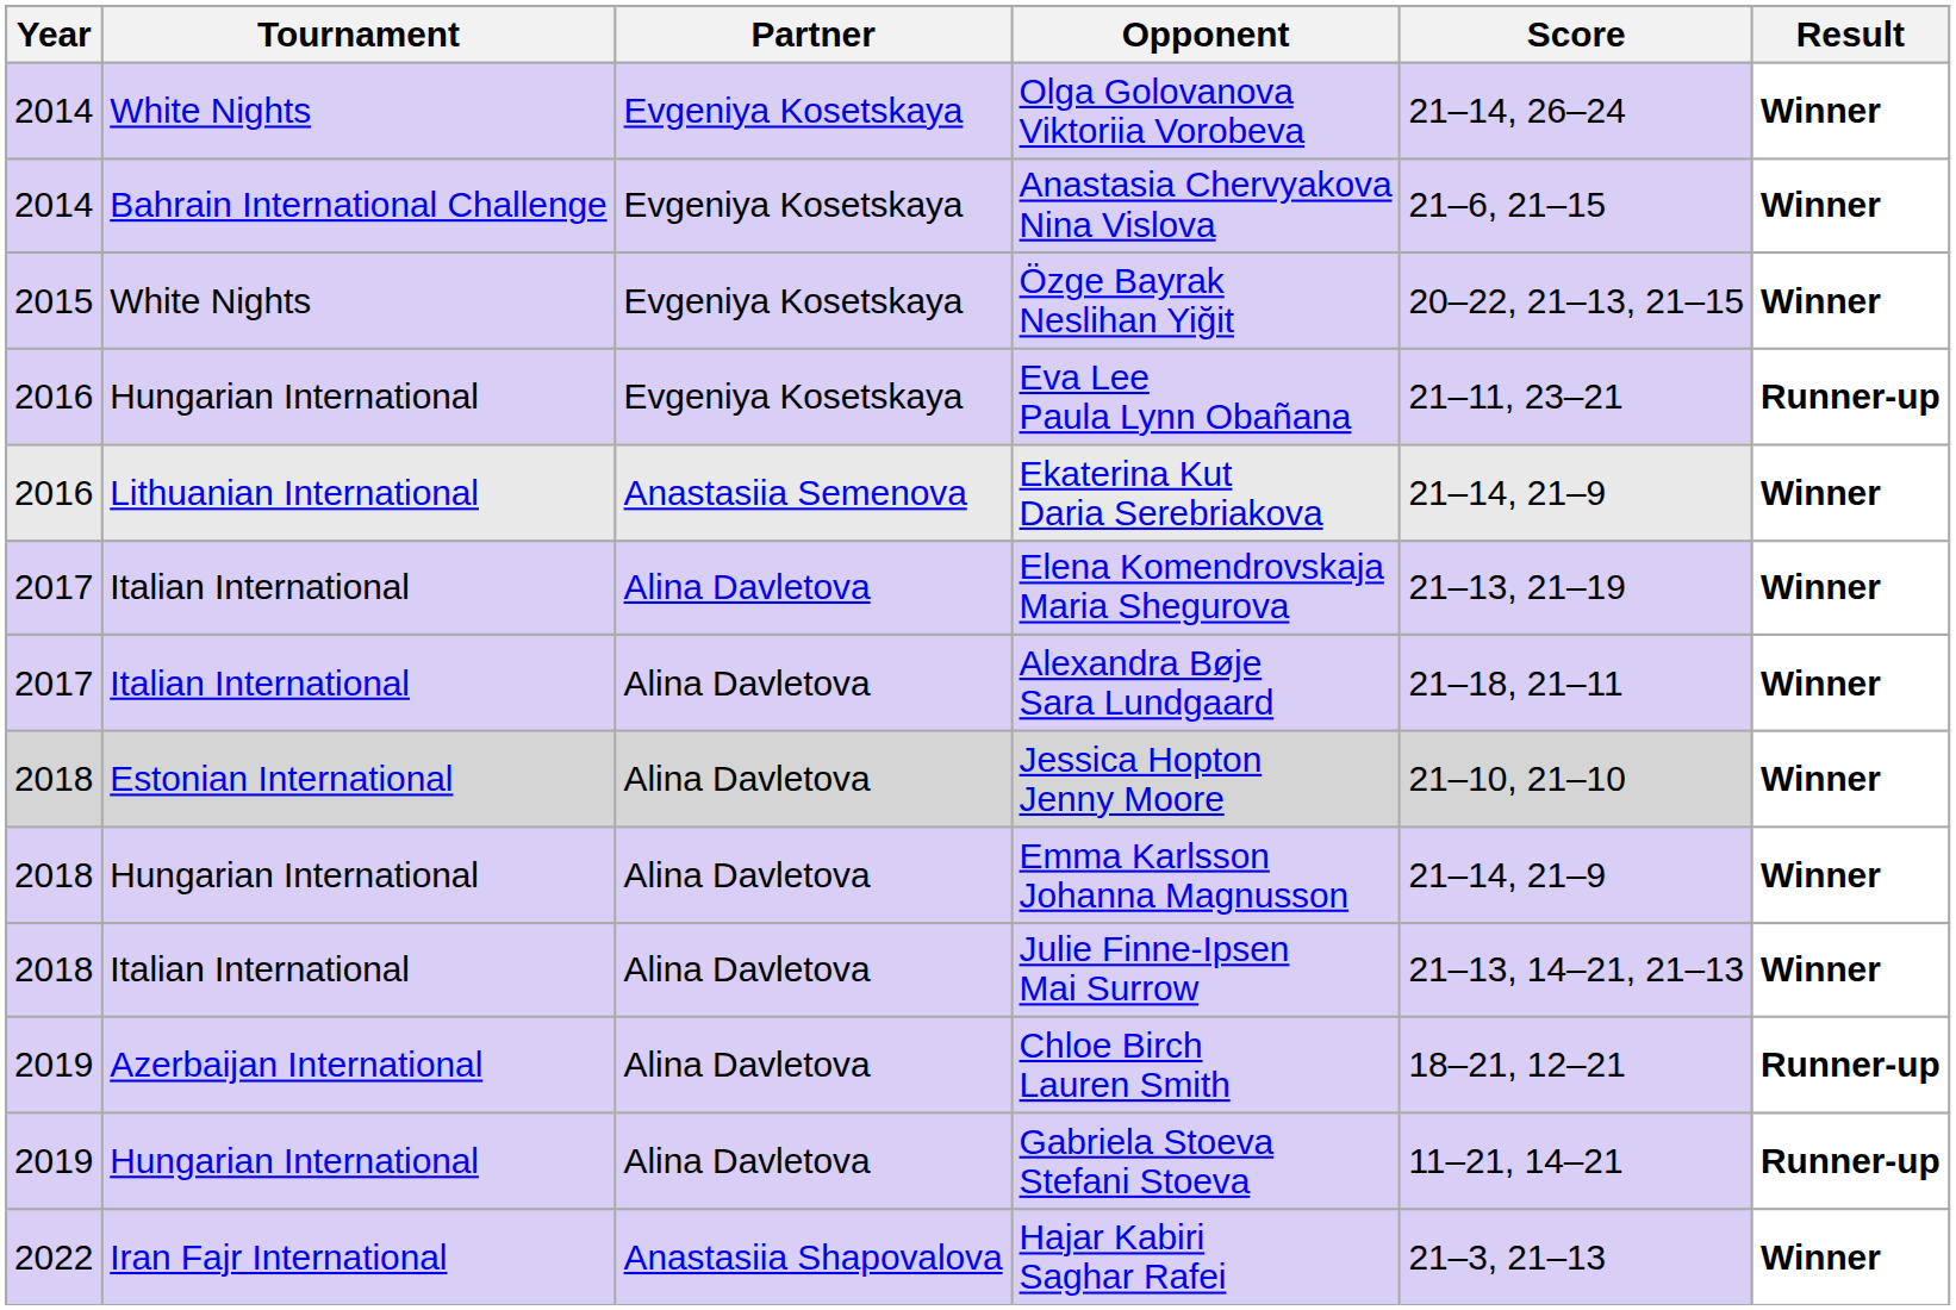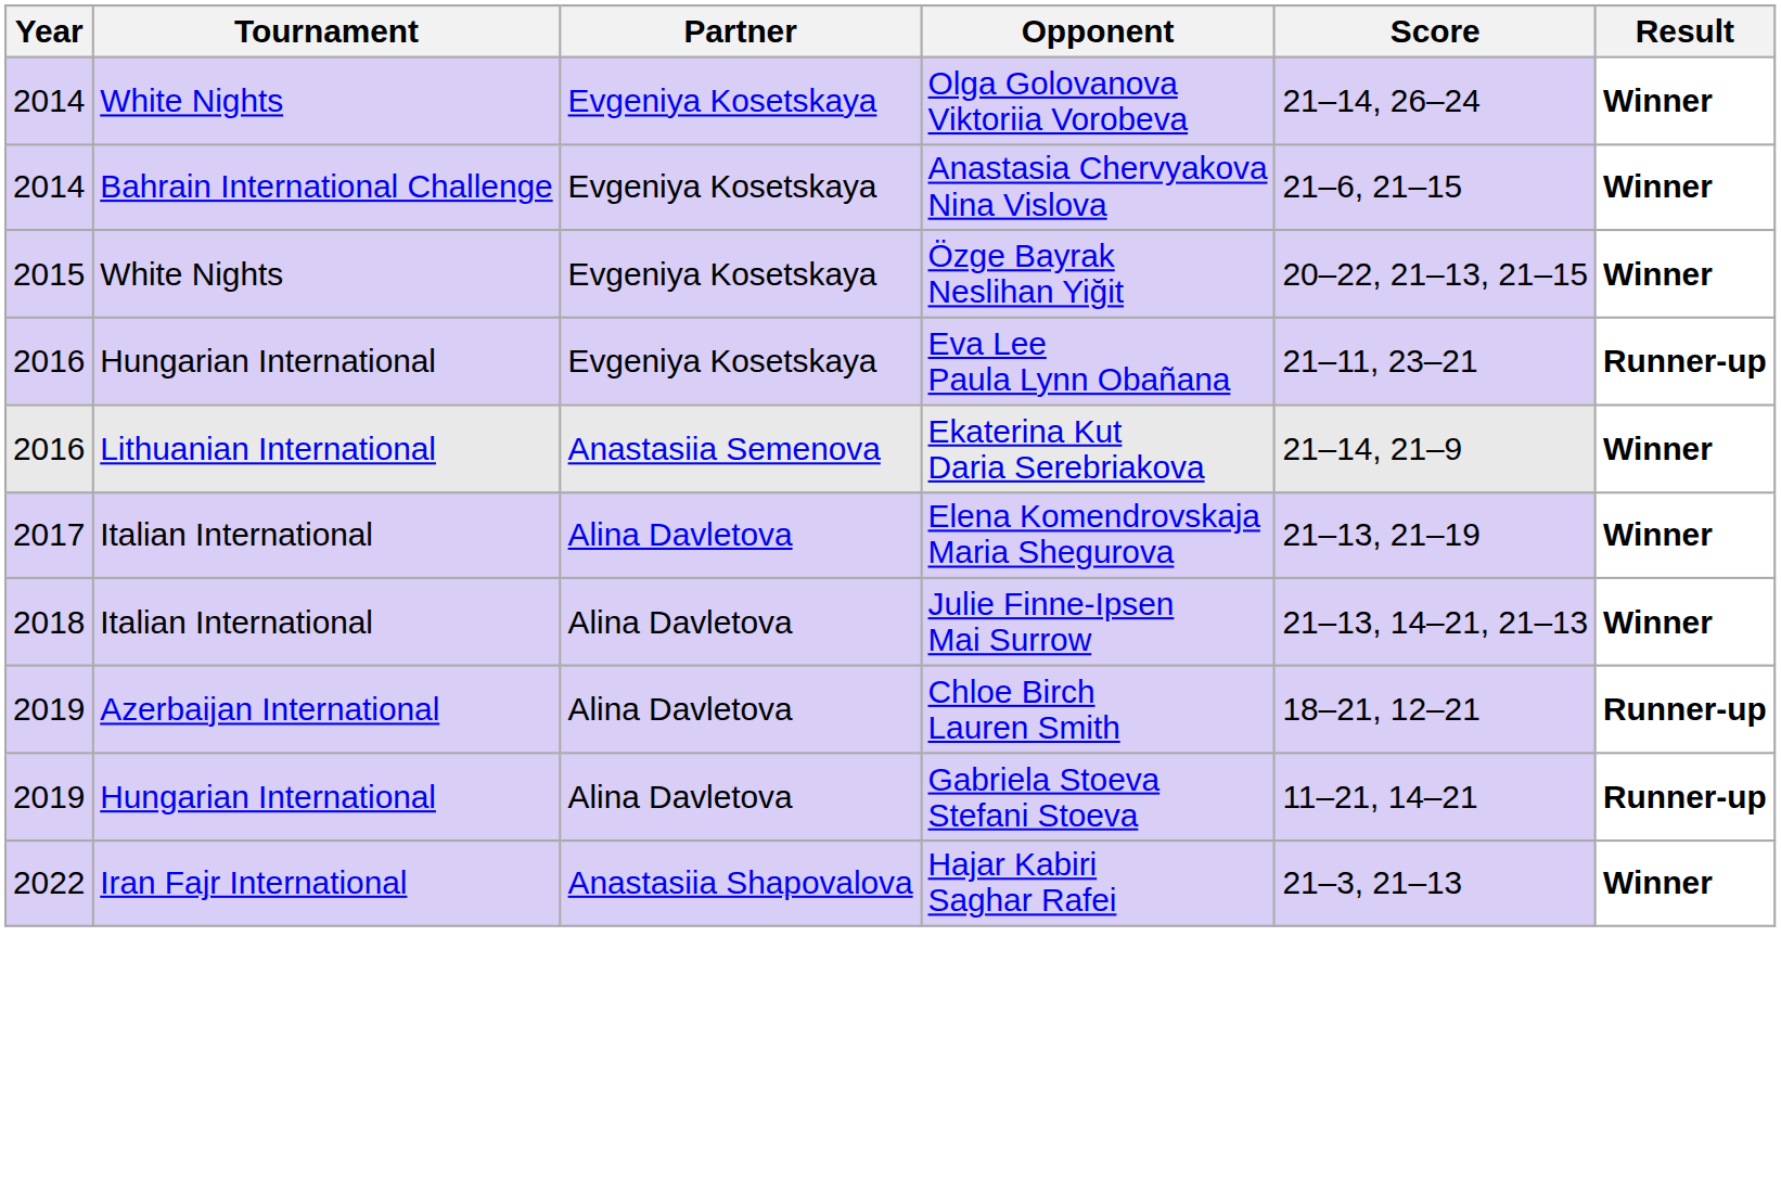- row: 2017 | Italian International | Alina Davletova | Alexandra Bøje Sara Lundgaard | 21–18, 21–11 | Winner
- row: 2018 | Estonian International | Alina Davletova | Jessica Hopton Jenny Moore | 21–10, 21–10 | Winner
- row: 2018 | Hungarian International | Alina Davletova | Emma Karlsson Johanna Magnusson | 21–14, 21–9 | Winner
